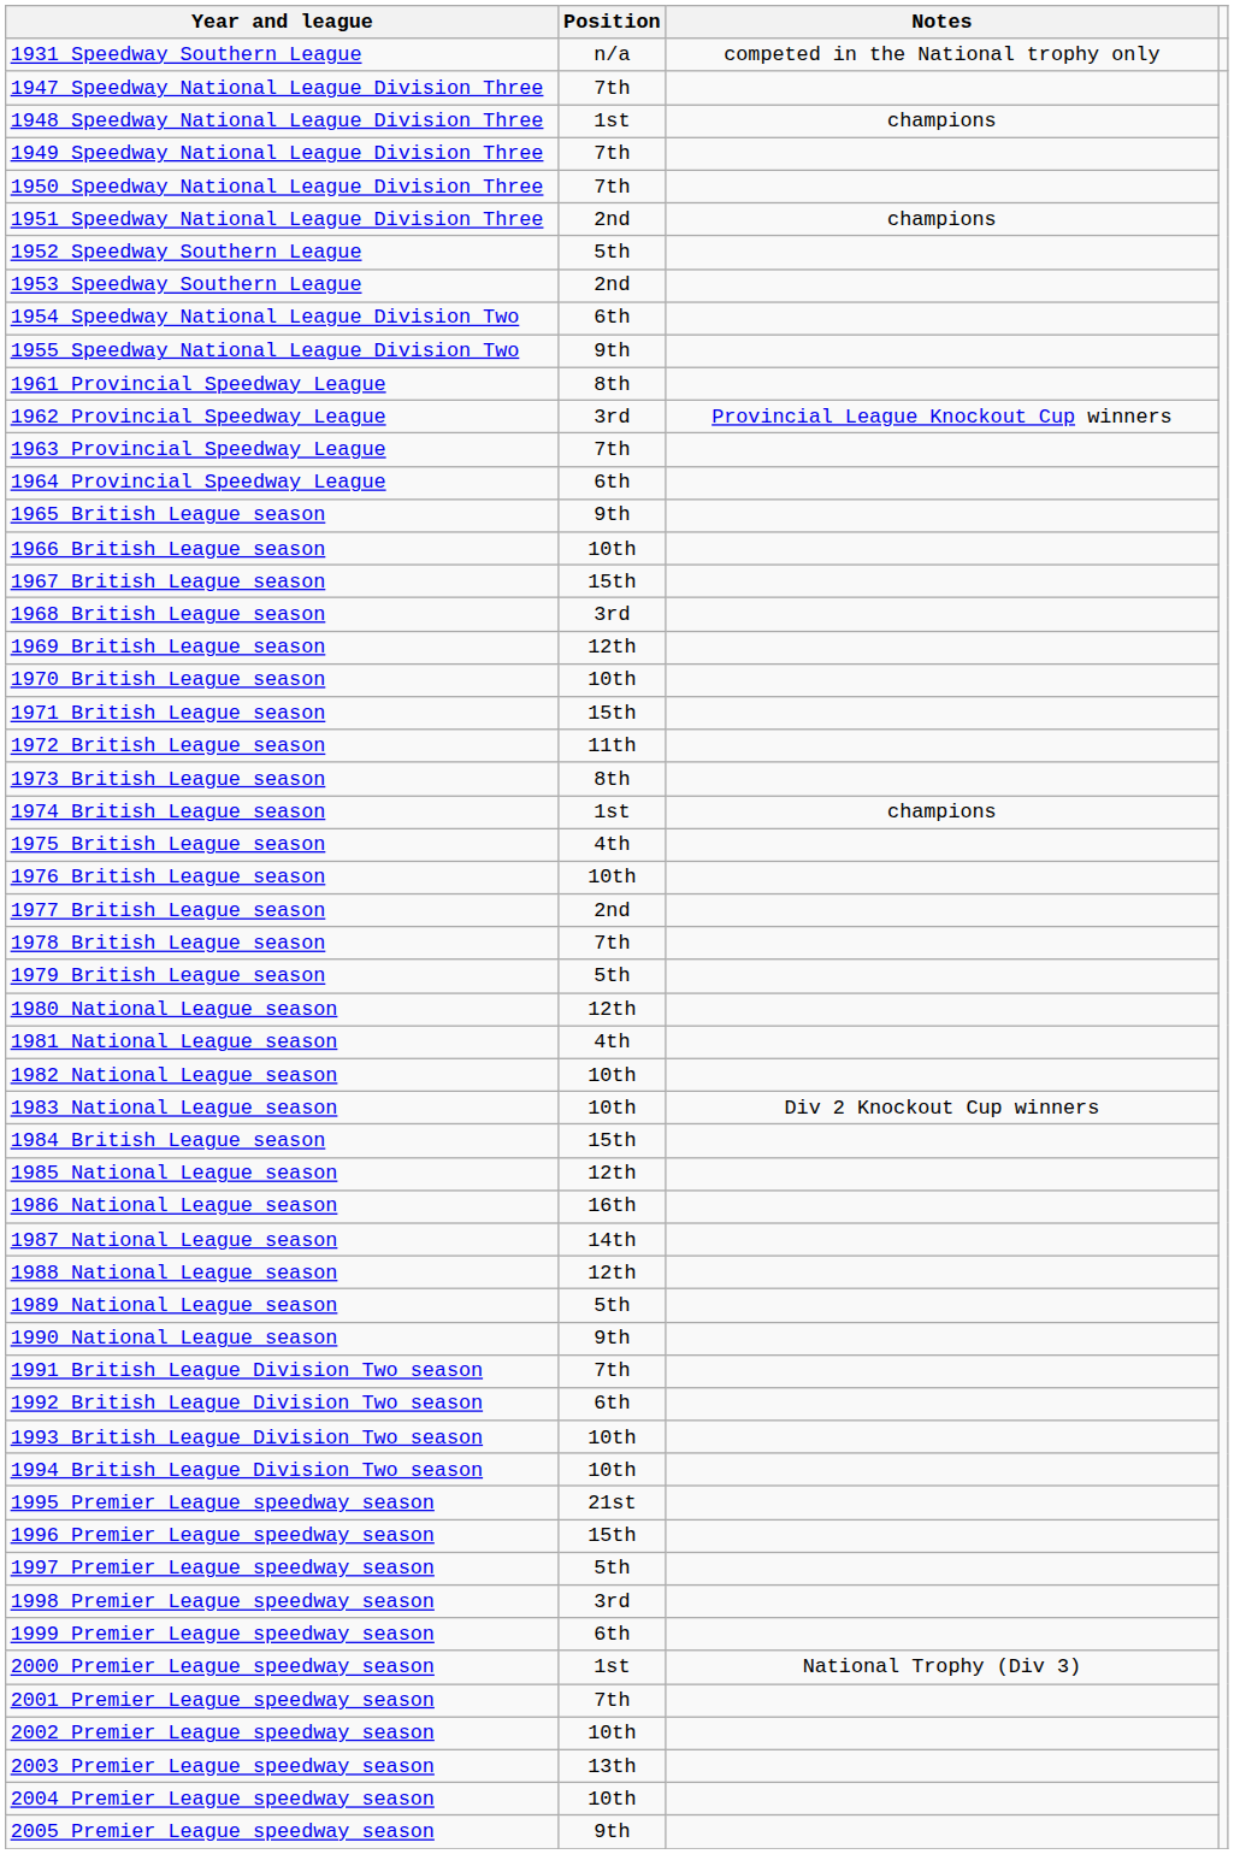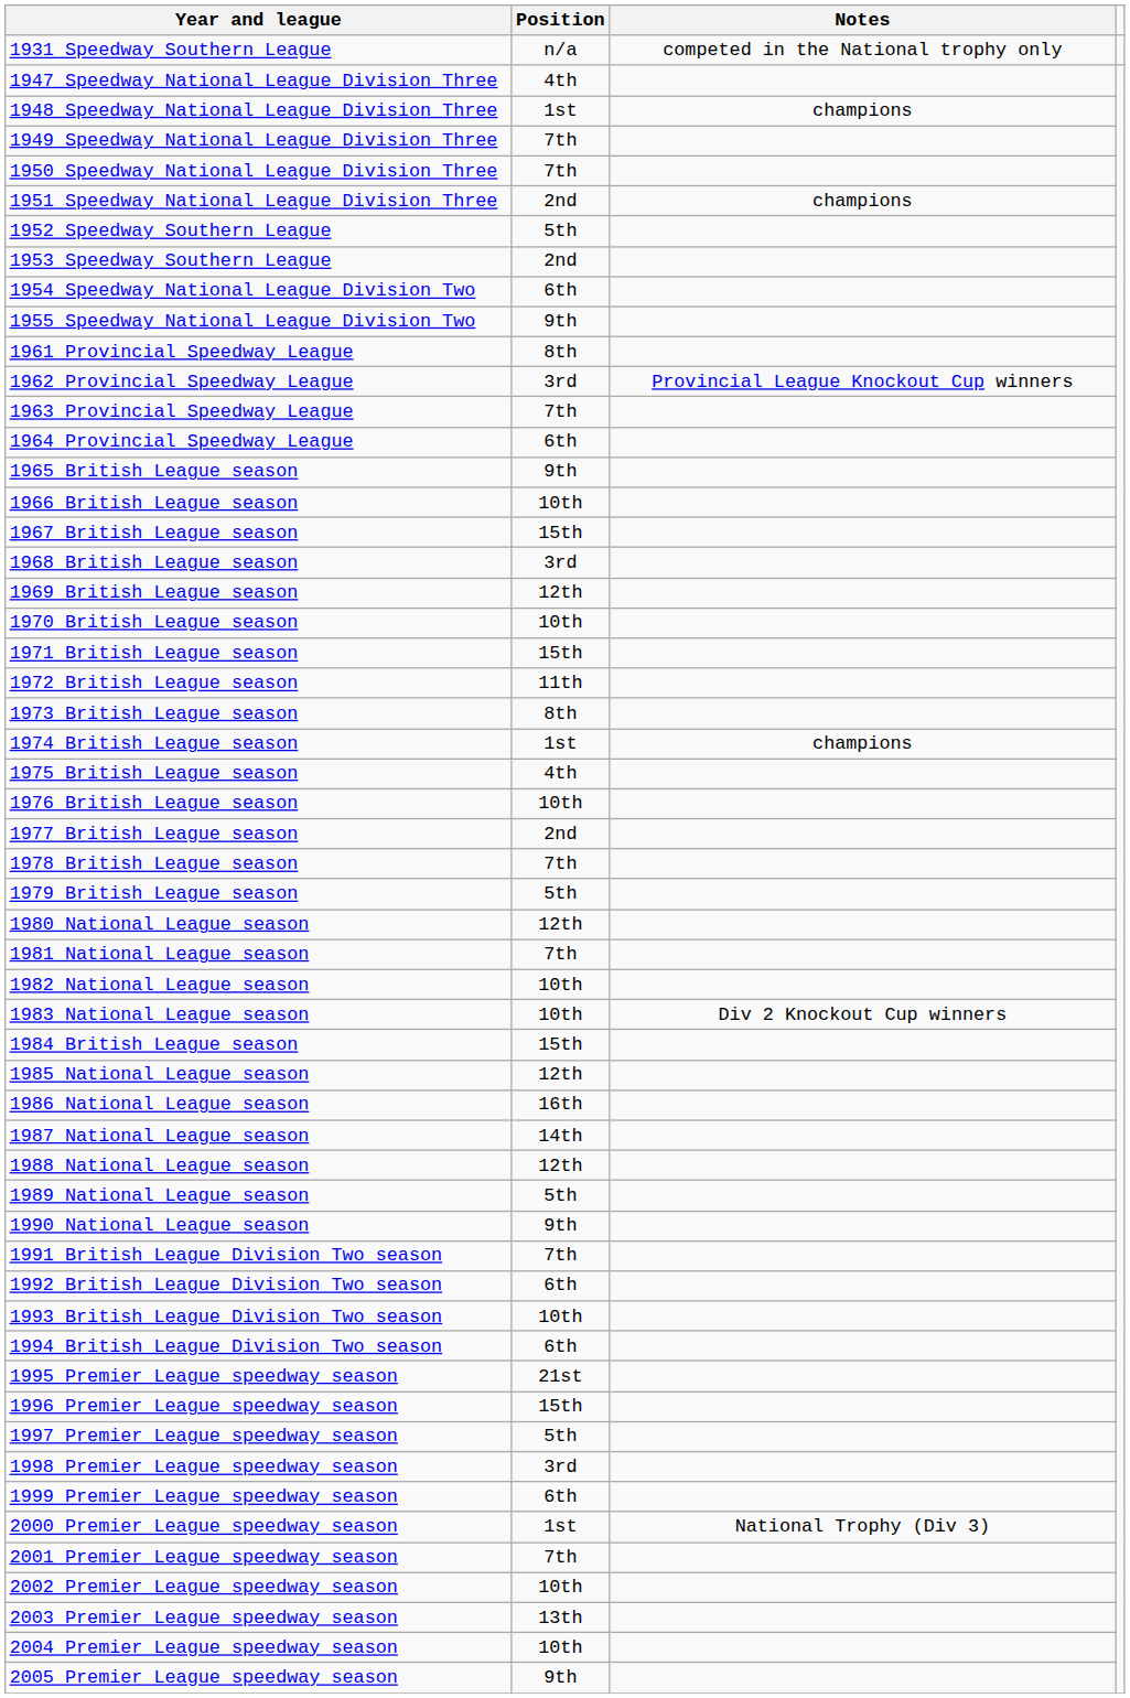1947 Speedway National League Division Three | Position: 7th -> 4th
1981 National League season | Position: 4th -> 7th
1994 British League Division Two season | Position: 10th -> 6th
